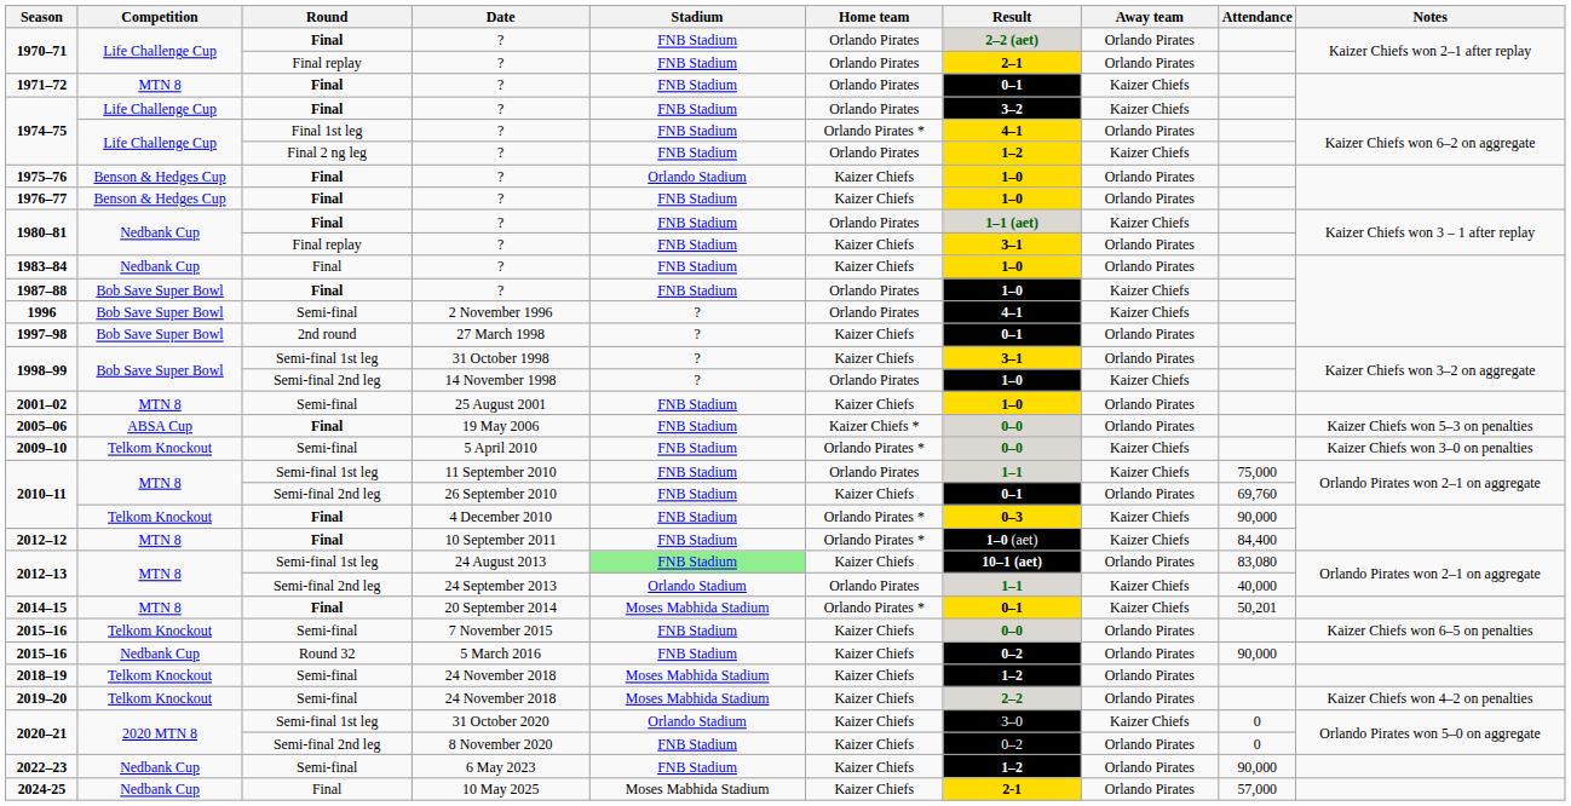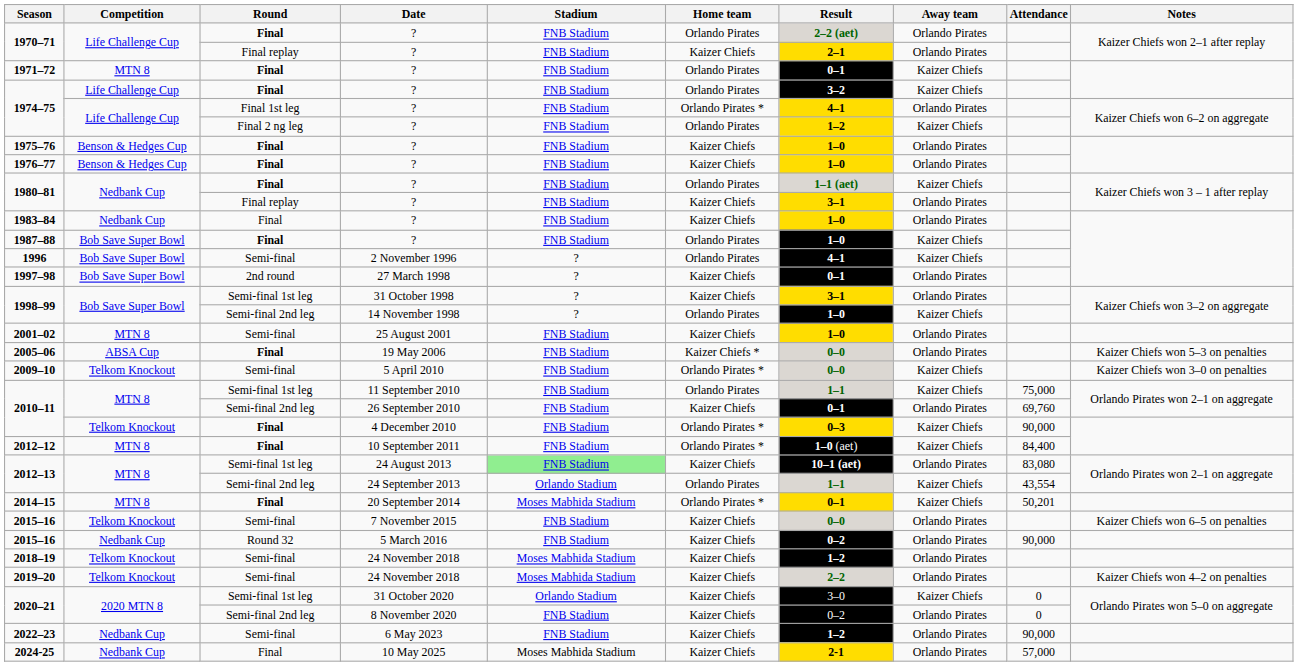1970–71 / Final replay | Home team: Orlando Pirates -> Kaizer Chiefs
1975–76 | Stadium: Orlando Stadium -> FNB Stadium
2012–13 / Semi-final 2nd leg | Attendance: 40,000 -> 43,554
